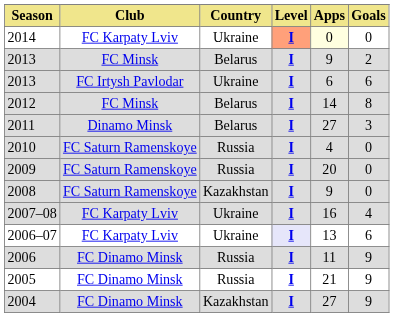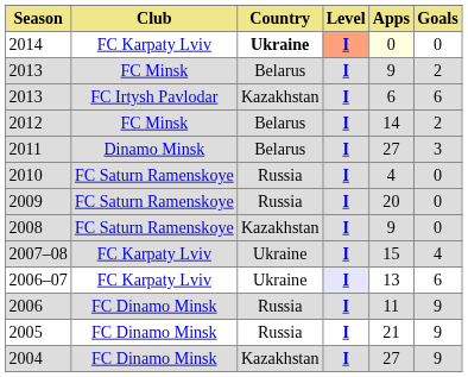2014 | Country: normal -> bold
2013 / FC Irtysh Pavlodar | Country: Ukraine -> Kazakhstan
2012 | Goals: 8 -> 2
2007–08 | Apps: 16 -> 15
